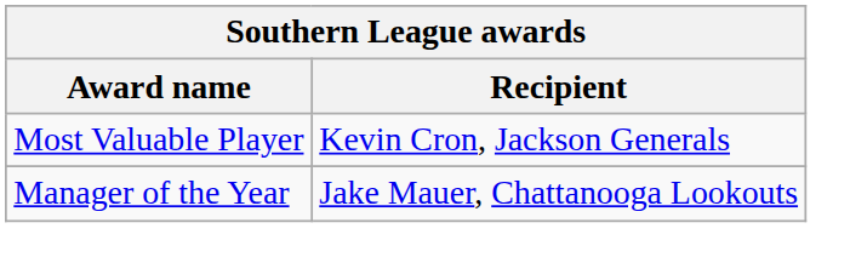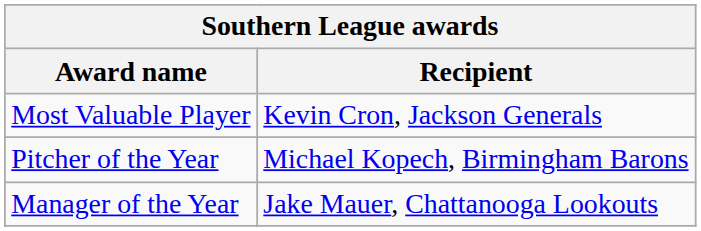+ row: Pitcher of the Year | Michael Kopech, Birmingham Barons
